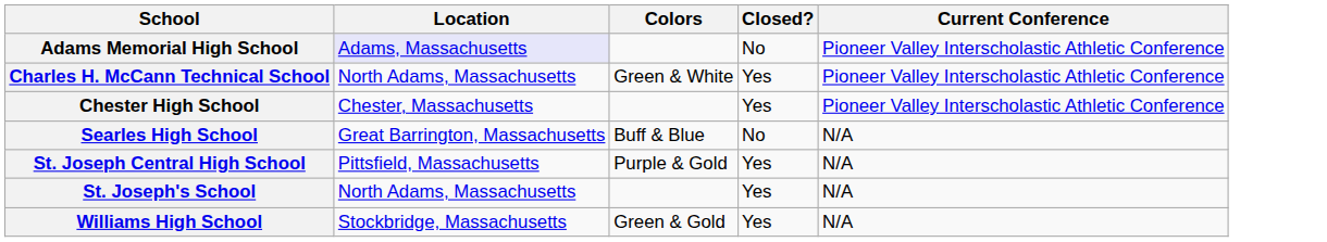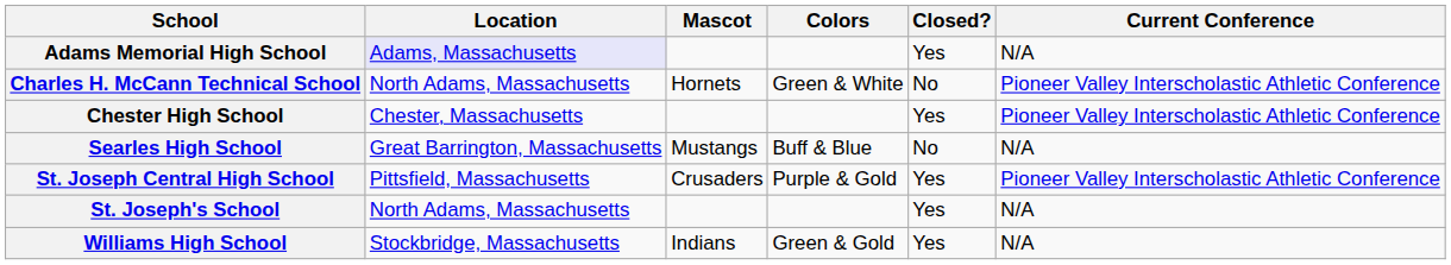+ column: Mascot | Hornets | Mustangs | Crusaders | Indians
Adams Memorial High School | Closed?: No -> Yes
Adams Memorial High School | Current Conference: Pioneer Valley Interscholastic Athletic Conference -> N/A
Charles H. McCann Technical School | Closed?: Yes -> No
St. Joseph Central High School | Current Conference: N/A -> Pioneer Valley Interscholastic Athletic Conference
